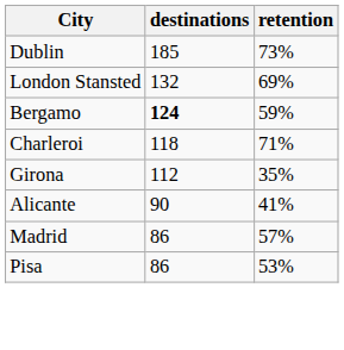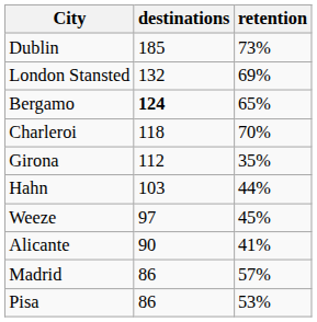Bergamo | retention: 59% -> 65%
Charleroi | retention: 71% -> 70%
+ row: Hahn | 103 | 44%
+ row: Weeze | 97 | 45%
